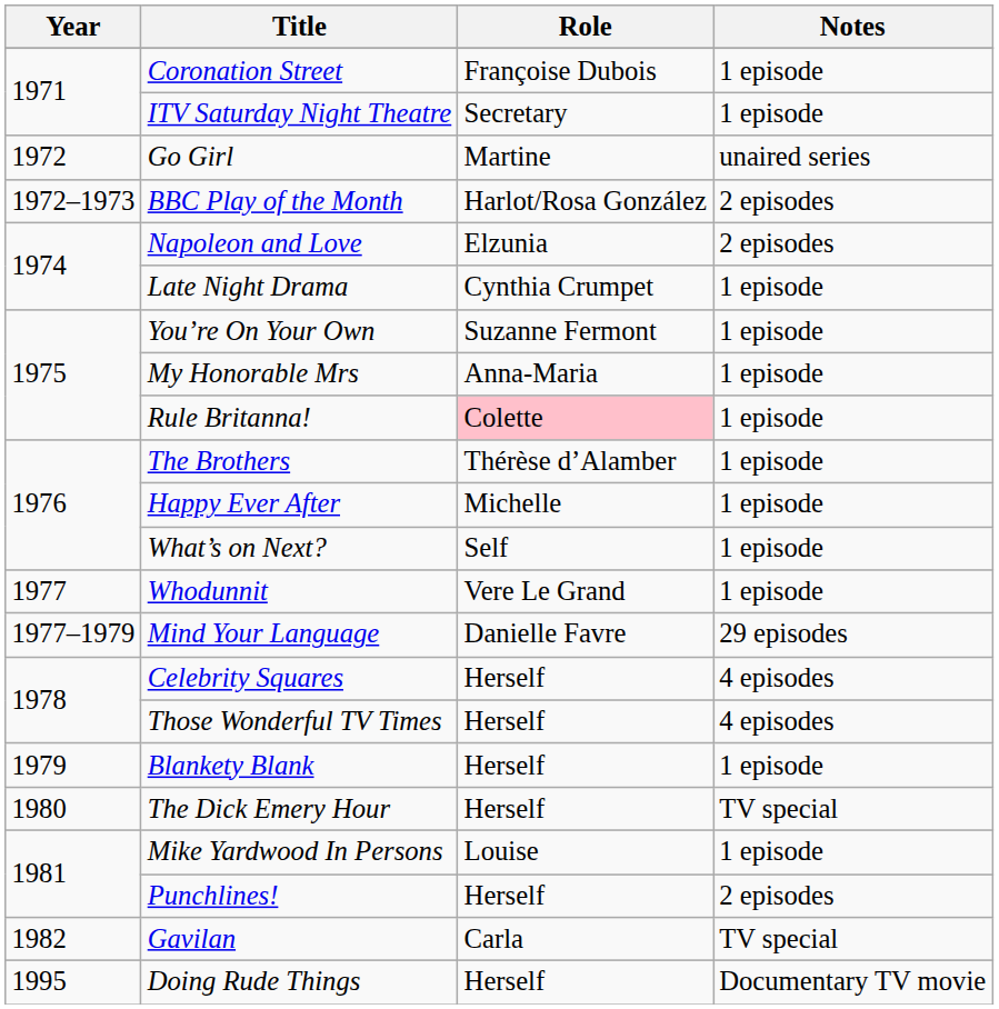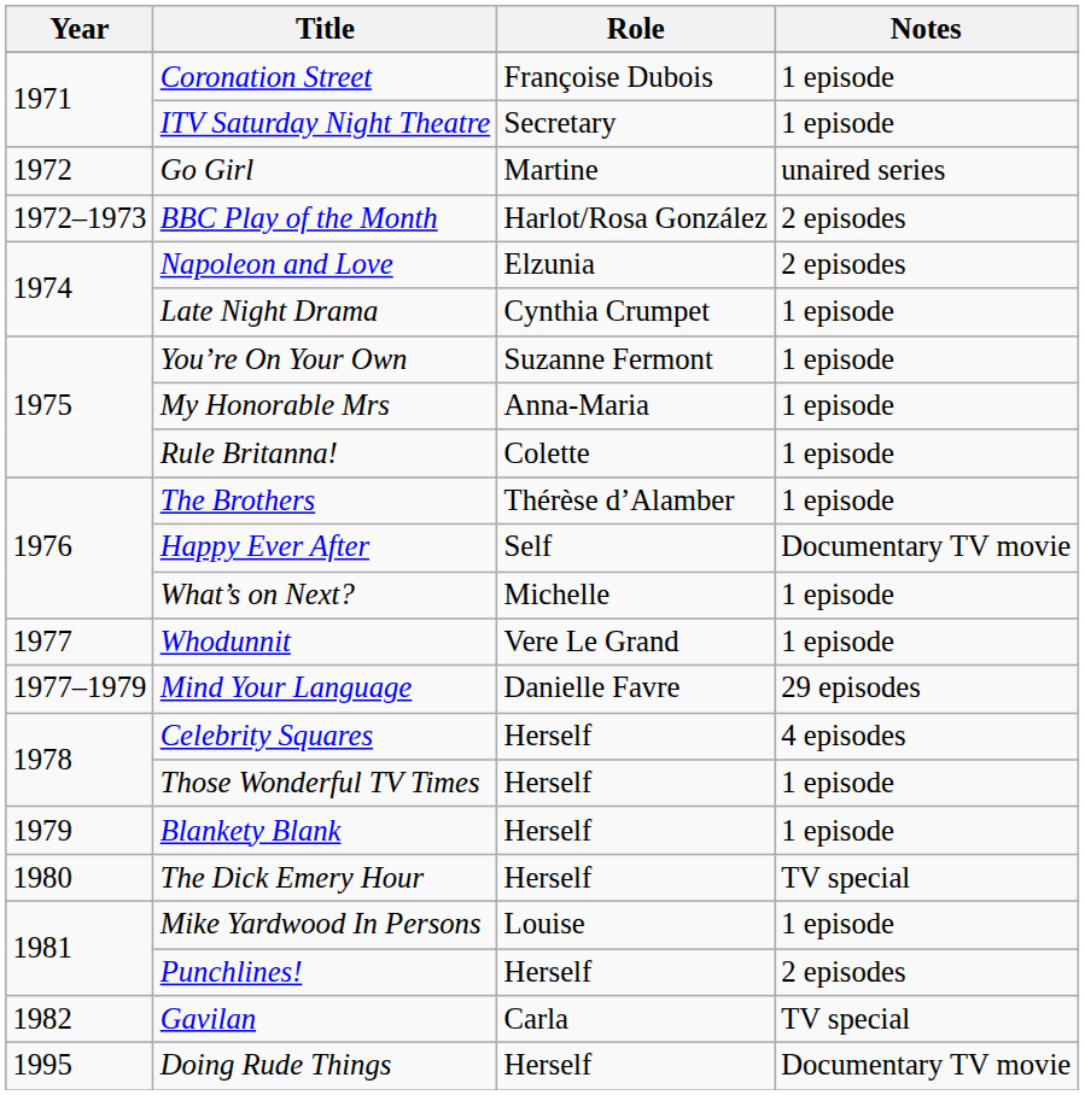Rule Britanna! | Role: pink background -> no background
Happy Ever After | Role: Michelle -> Self
Happy Ever After | Notes: 1 episode -> Documentary TV movie
What’s on Next? | Role: Self -> Michelle
Those Wonderful TV Times | Notes: 4 episodes -> 1 episode
